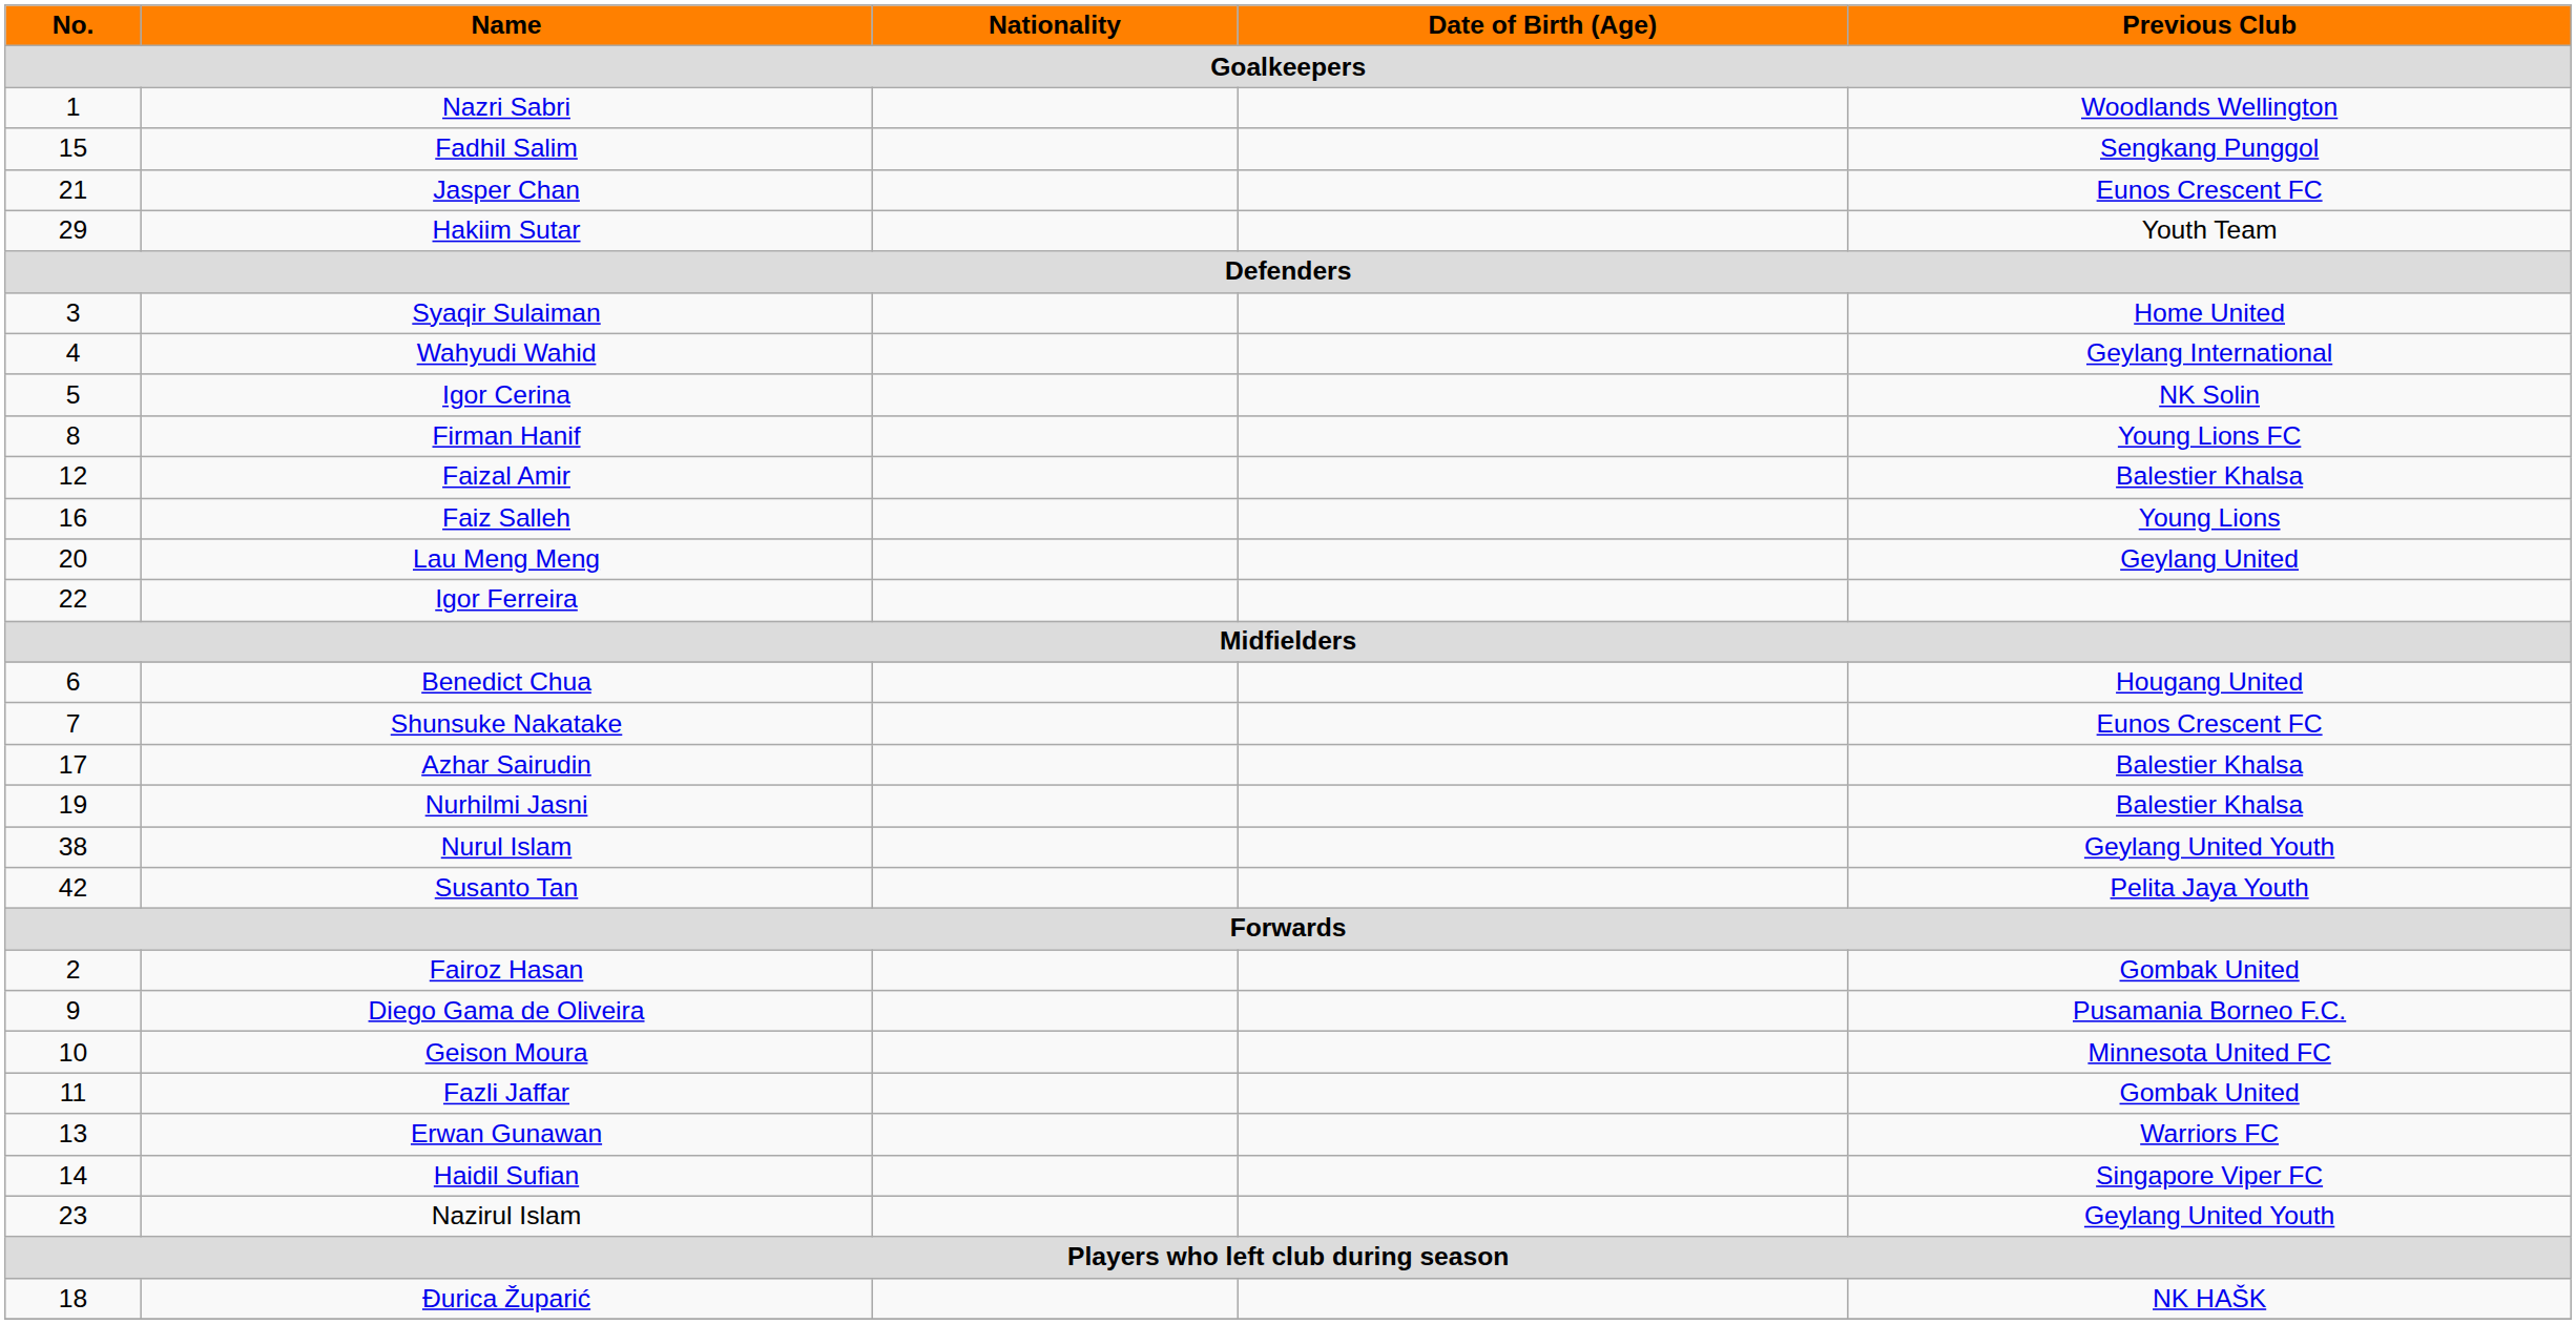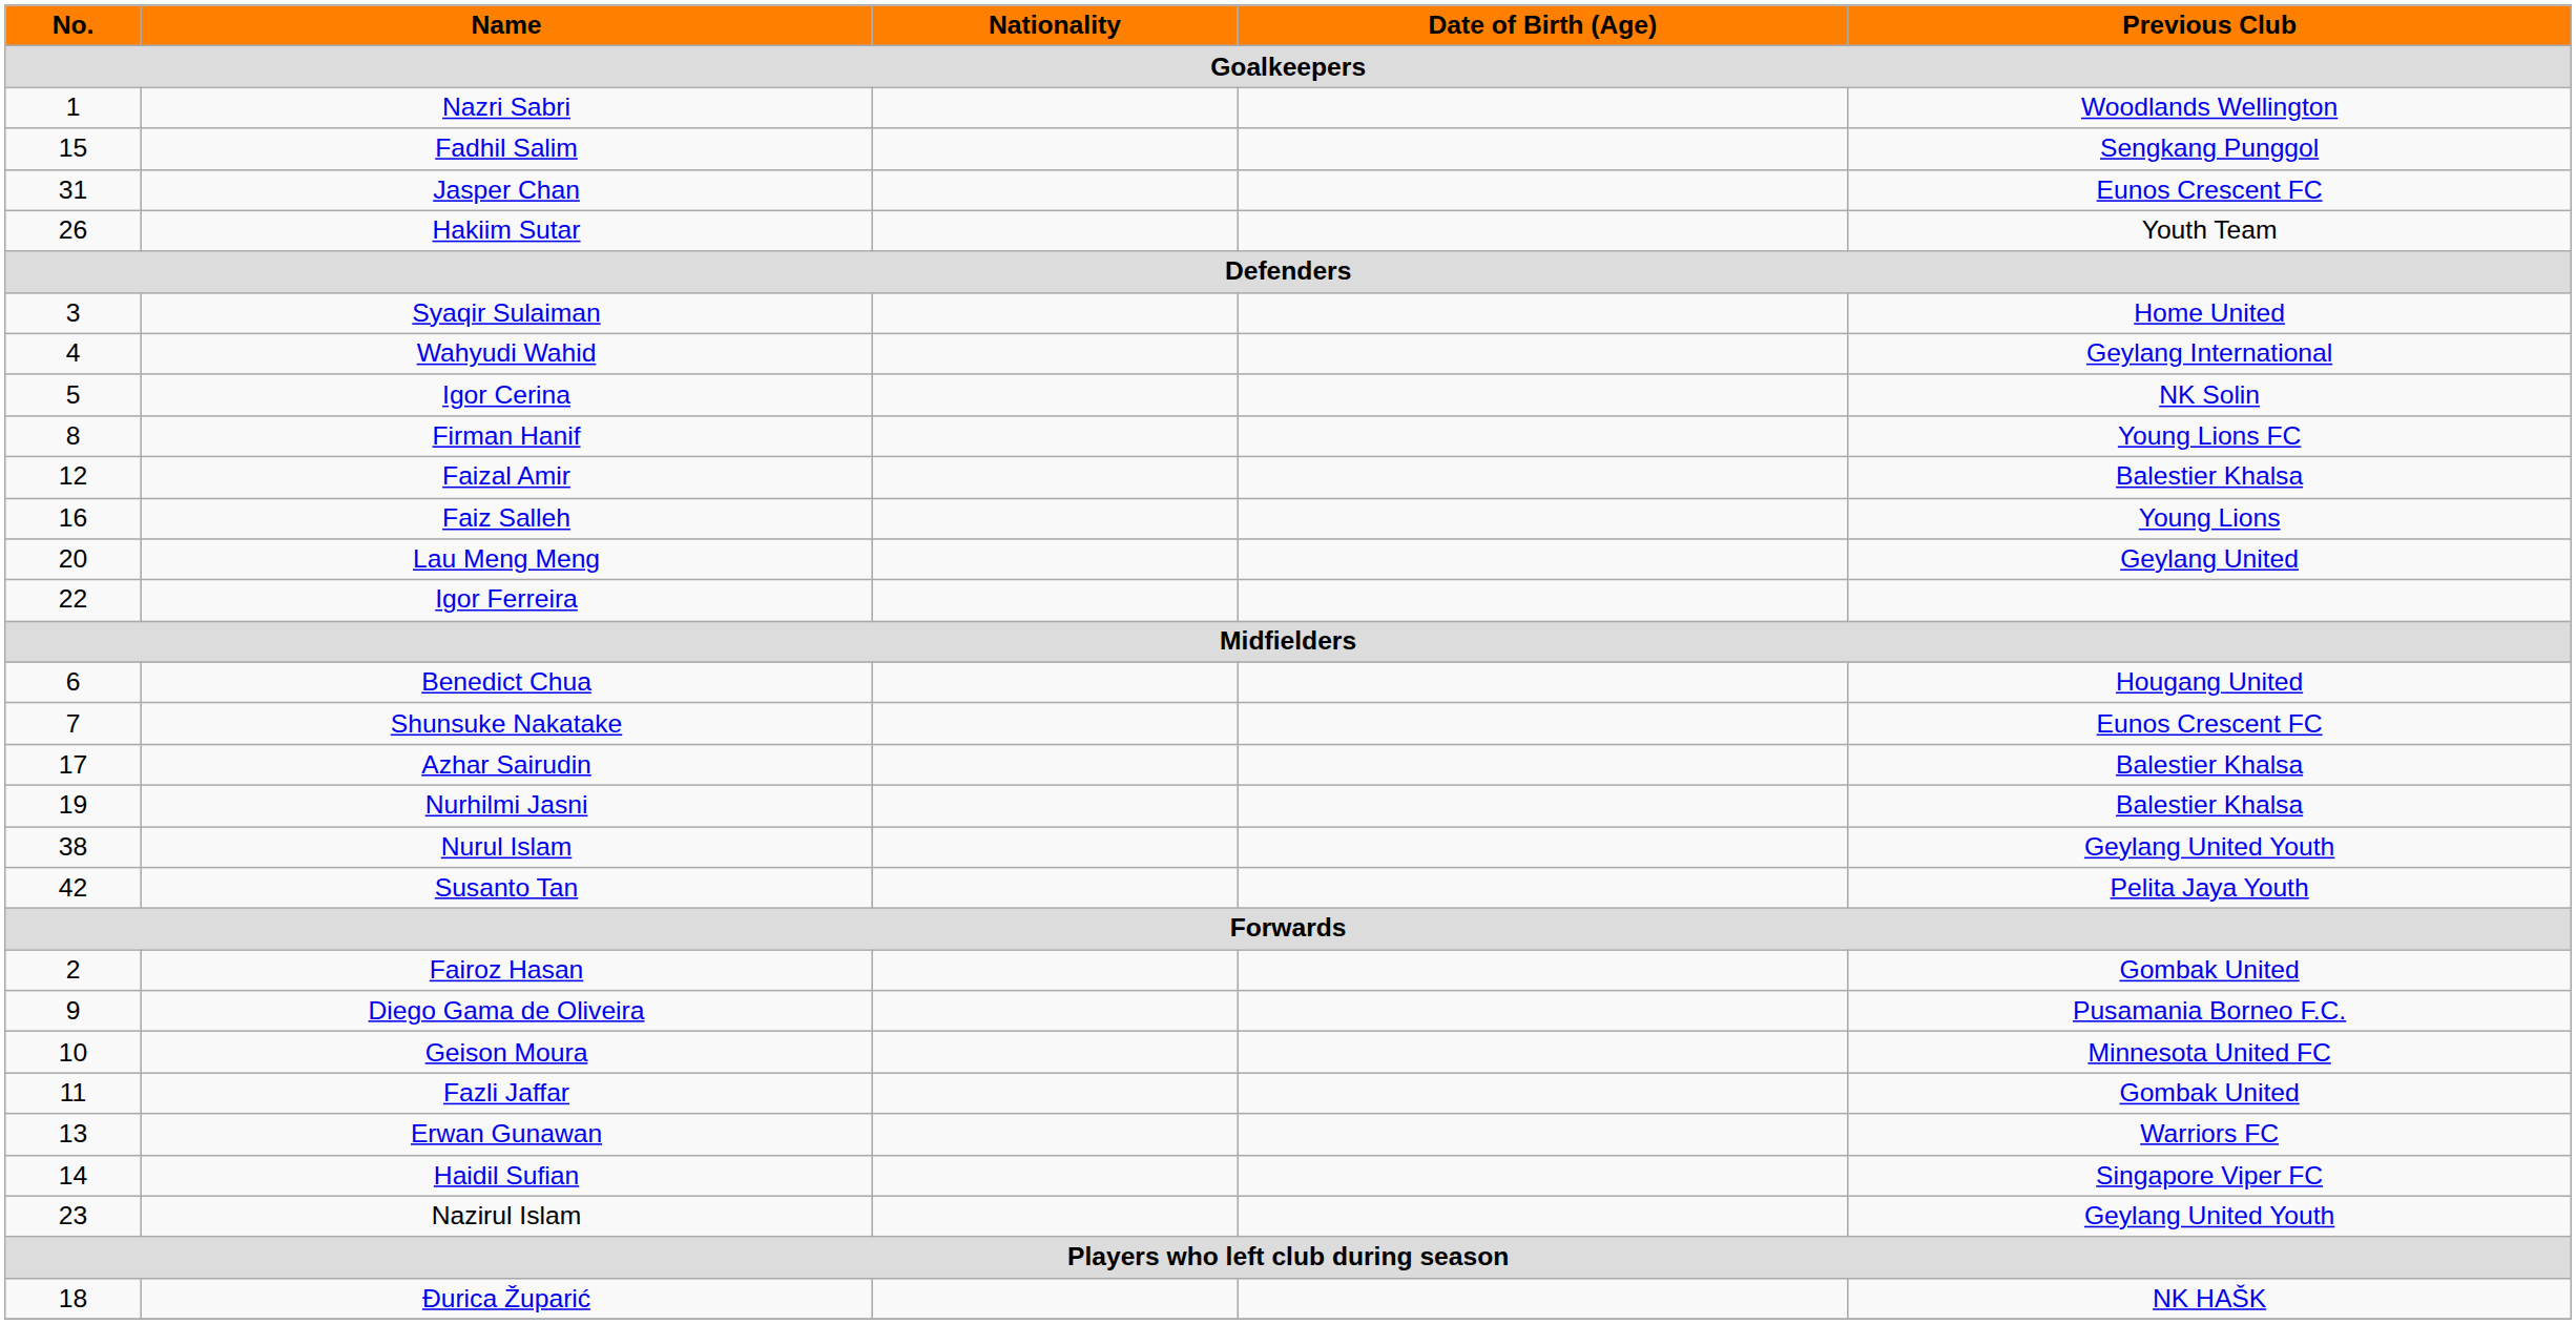Jasper Chan | No.: 21 -> 31
Hakiim Sutar | No.: 29 -> 26
